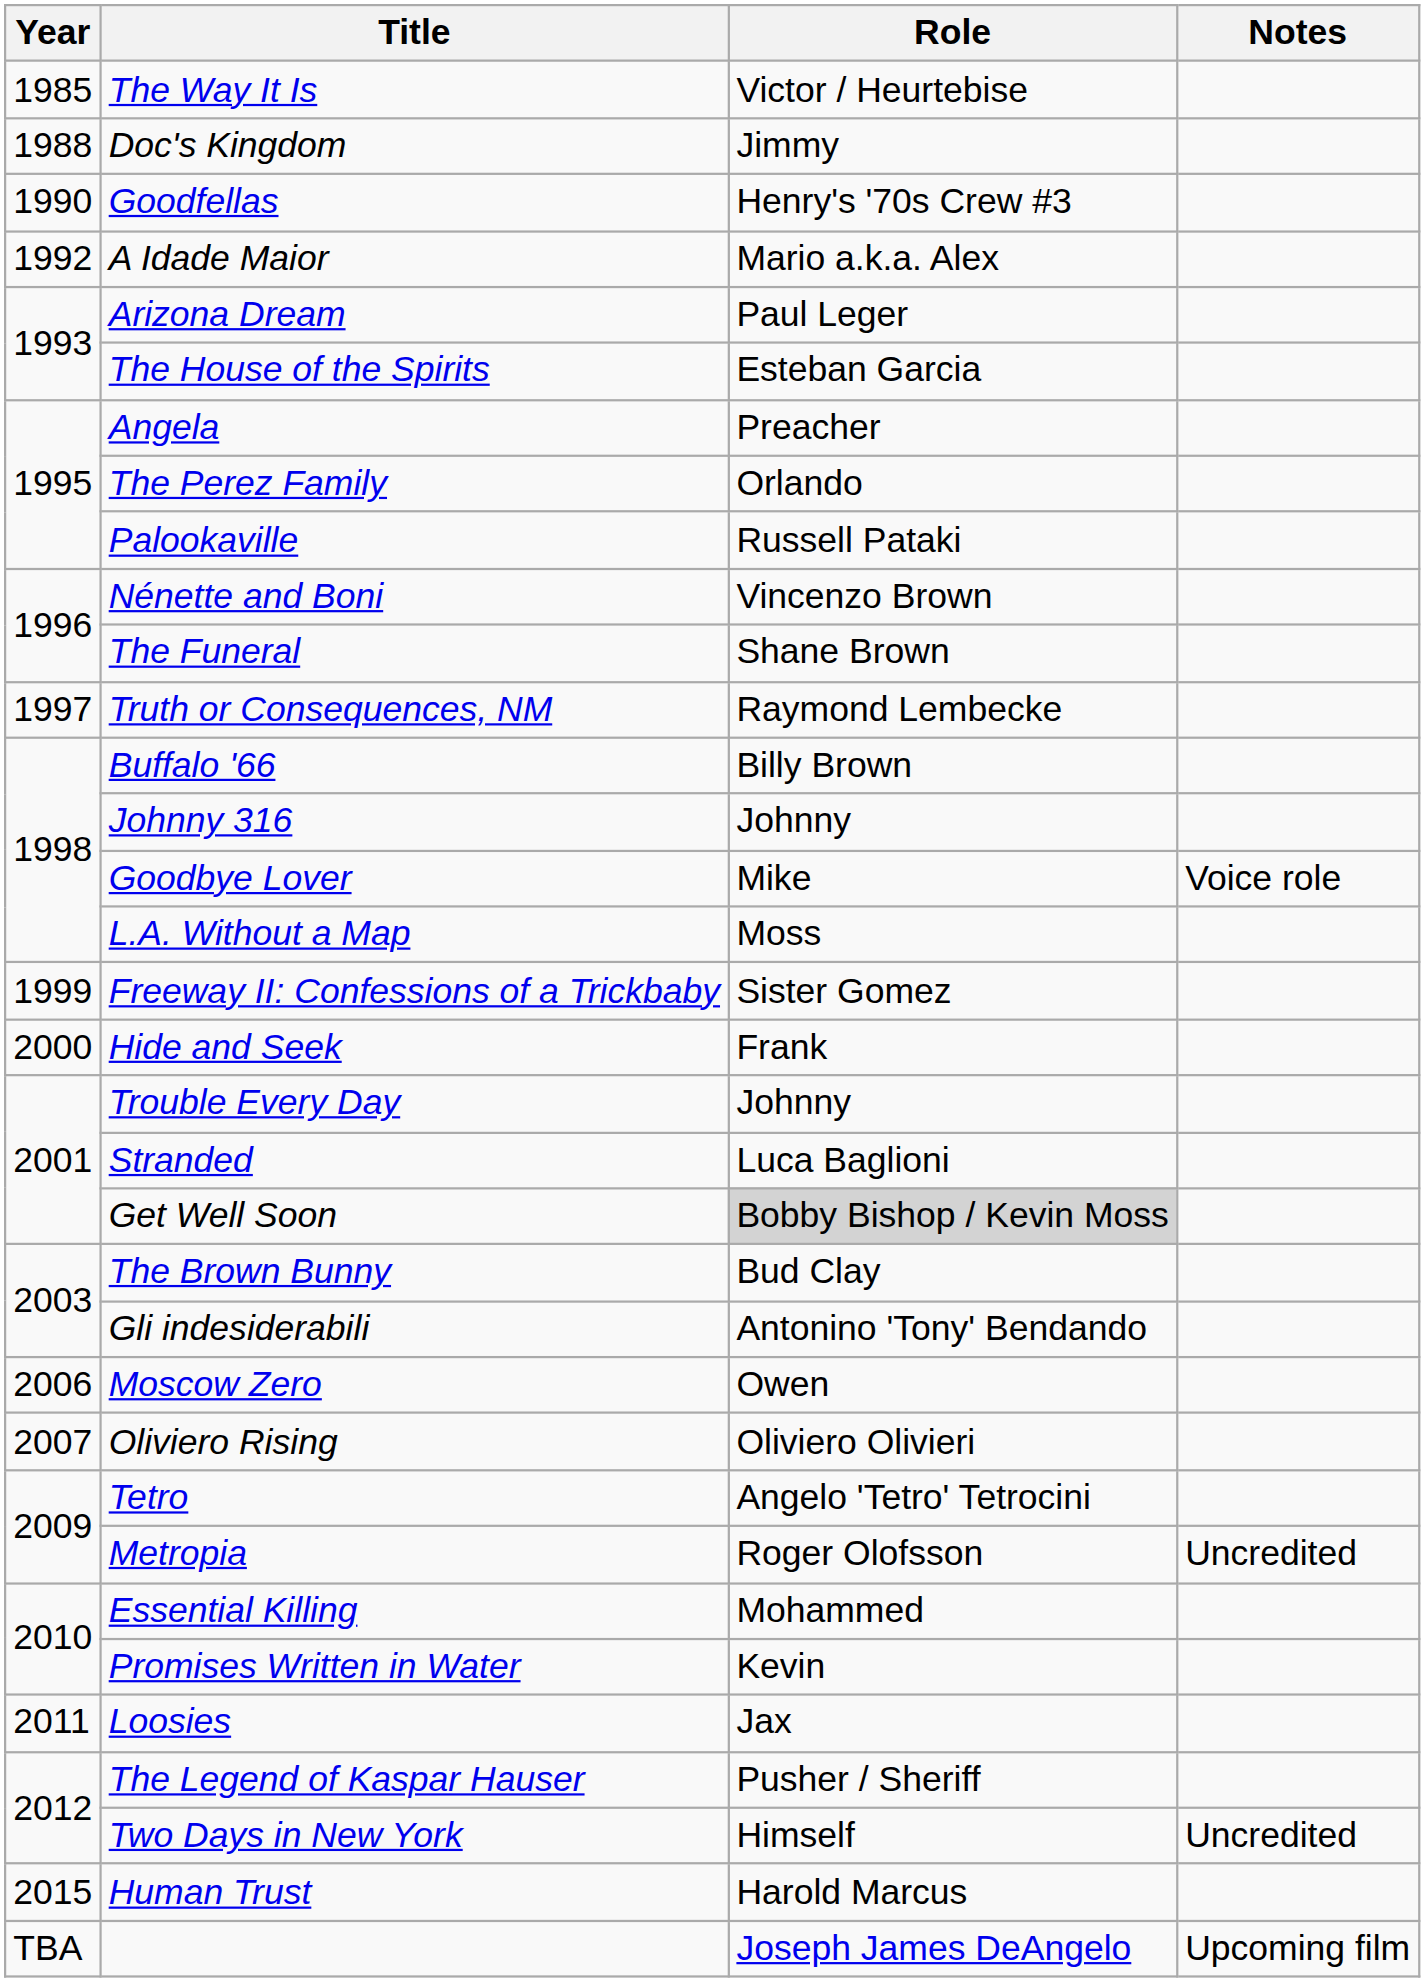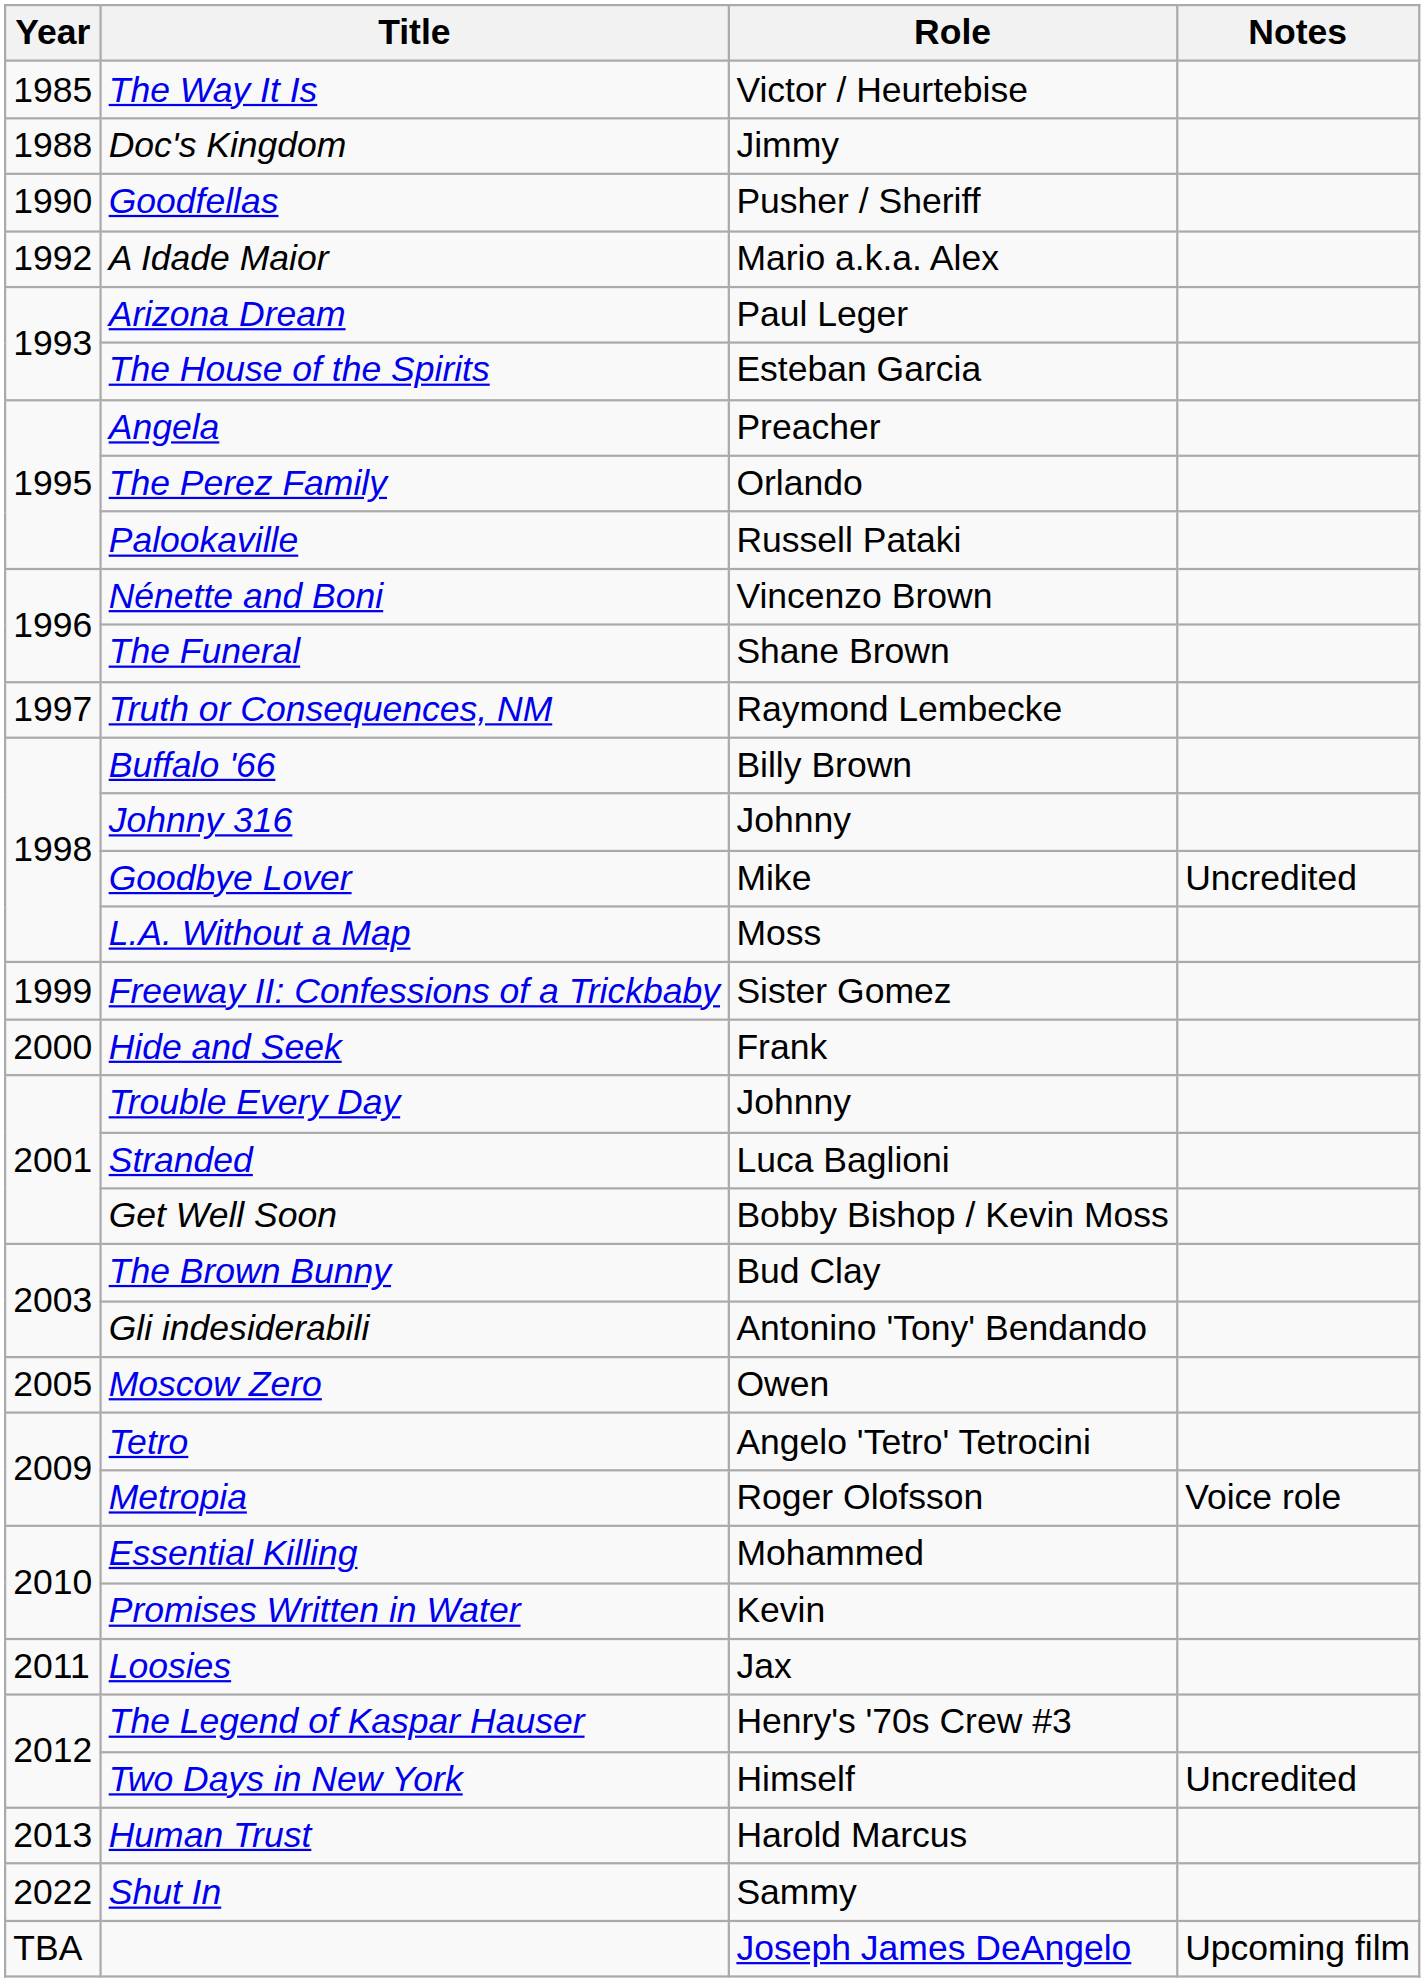Goodfellas | Role: Henry's '70s Crew #3 -> Pusher / Sheriff
Goodbye Lover | Notes: Voice role -> Uncredited
Get Well Soon | Role: lightgrey background -> no background
Moscow Zero | Year: 2006 -> 2005
- row: 2007 | Oliviero Rising | Oliviero Olivieri
Metropia | Notes: Uncredited -> Voice role
The Legend of Kaspar Hauser | Role: Pusher / Sheriff -> Henry's '70s Crew #3
Human Trust | Year: 2015 -> 2013
+ row: 2022 | Shut In | Sammy
